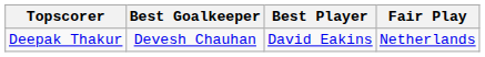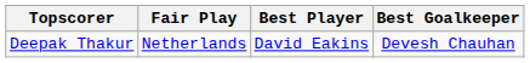columns swapped: Best Goalkeeper <-> Fair Play
